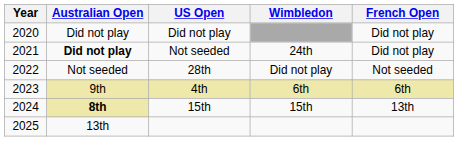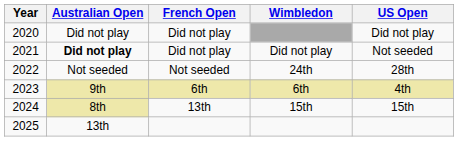columns swapped: French Open <-> US Open
2021 | Wimbledon: 24th -> Did not play
2022 | Wimbledon: Did not play -> 24th
2024 | Australian Open: bold -> normal
